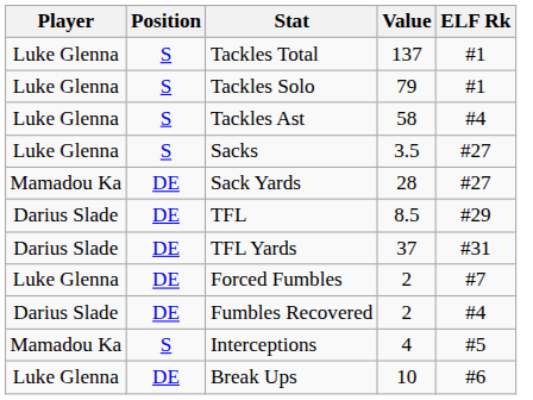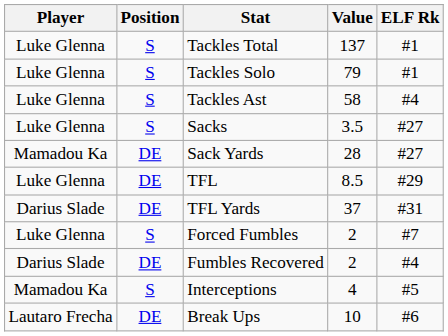TFL | Player: Darius Slade -> Luke Glenna
Forced Fumbles | Position: DE -> S
Break Ups | Player: Luke Glenna -> Lautaro Frecha
